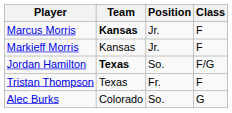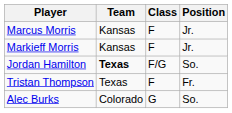columns swapped: Position <-> Class
Marcus Morris | Team: bold -> normal
